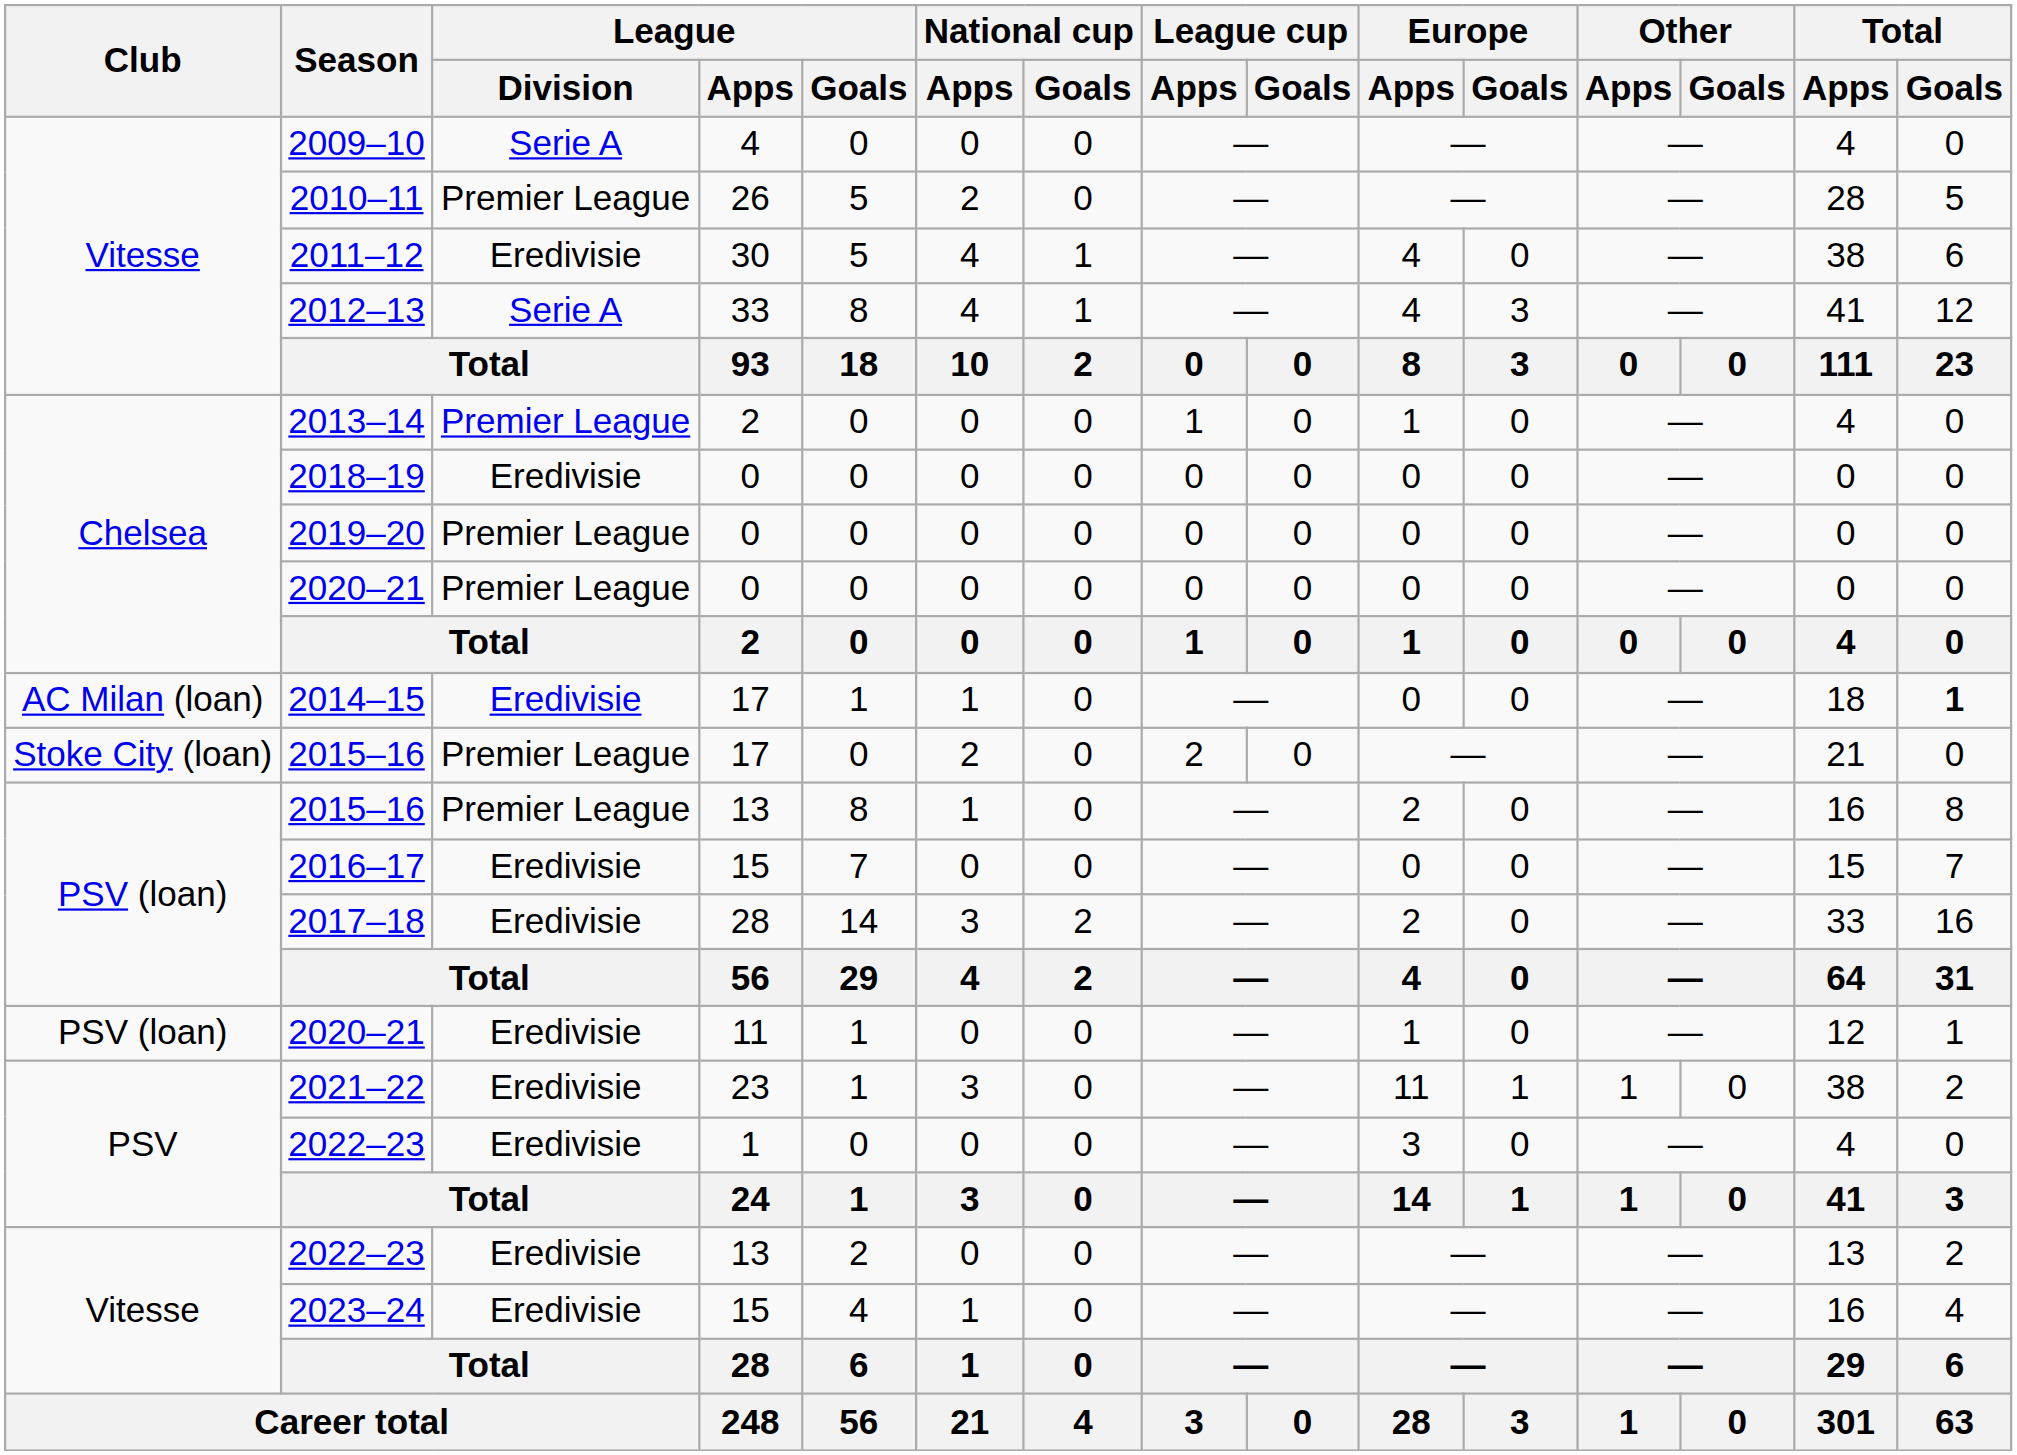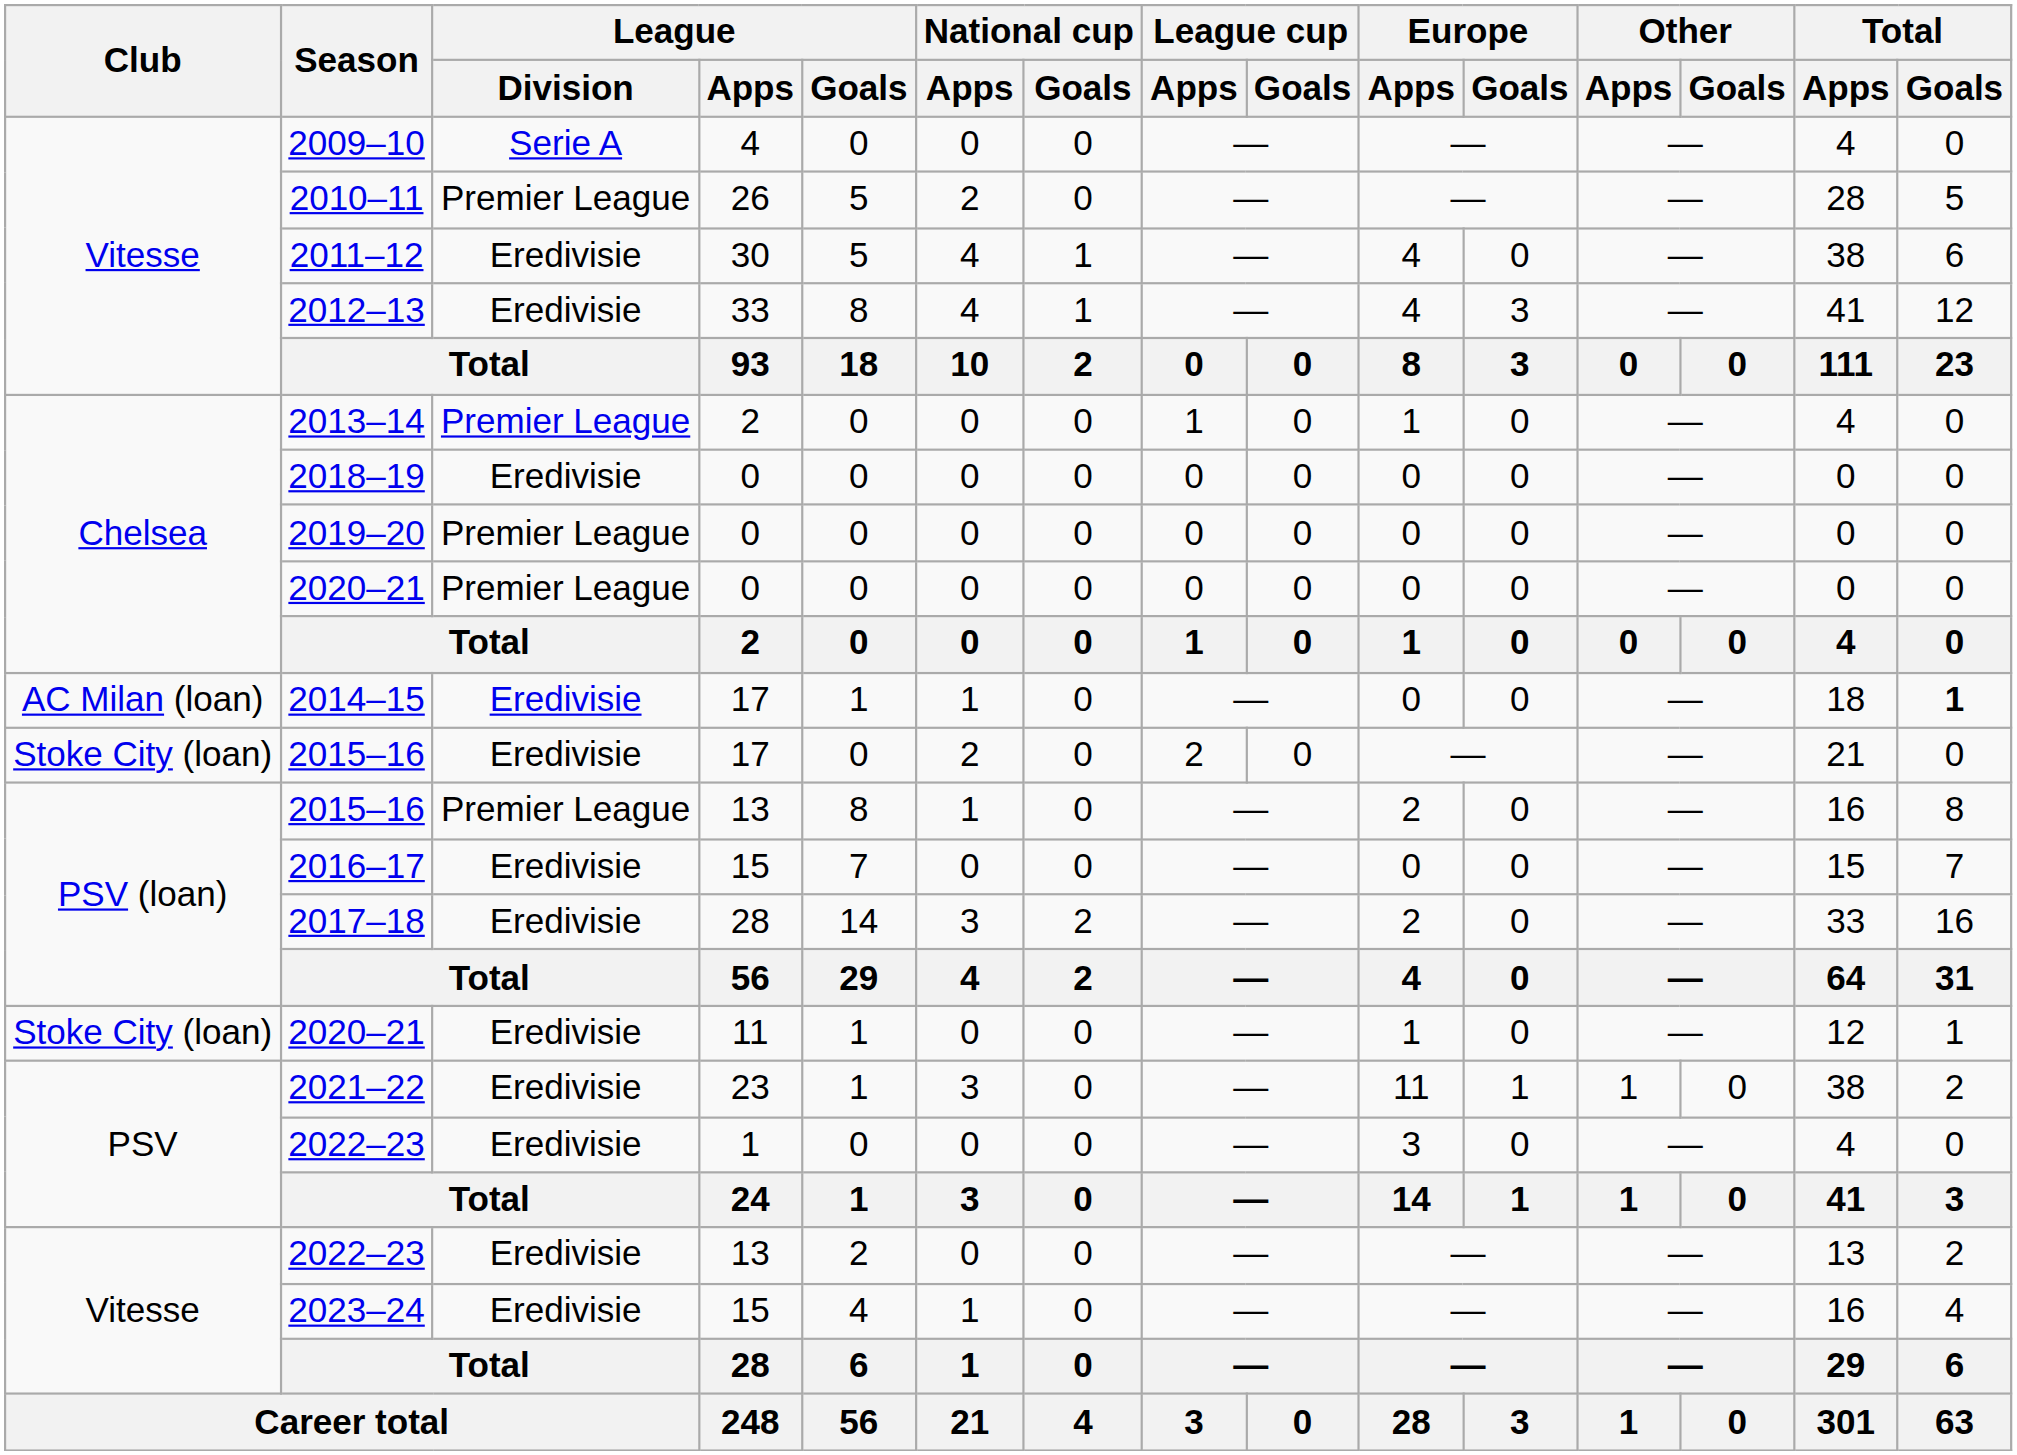2012–13 | League / Division: Serie A -> Eredivisie
2015–16 / 17 | League / Division: Premier League -> Eredivisie
2020–21 / 11 | Club: PSV (loan) -> Stoke City (loan)
